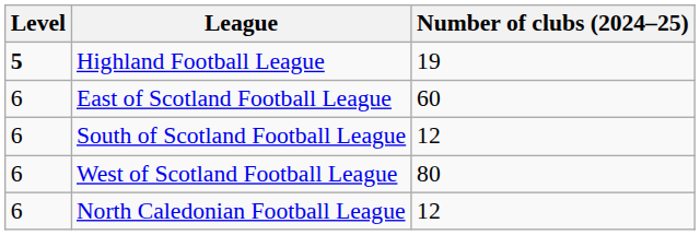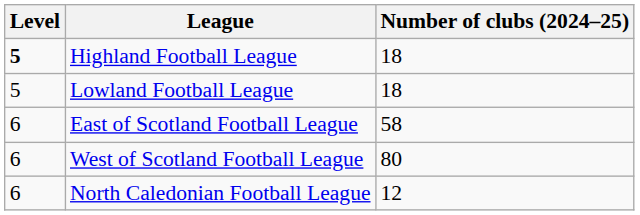Highland Football League | Number of clubs (2024–25): 19 -> 18
+ row: 5 | Lowland Football League | 18
East of Scotland Football League | Number of clubs (2024–25): 60 -> 58
- row: 6 | South of Scotland Football League | 12
